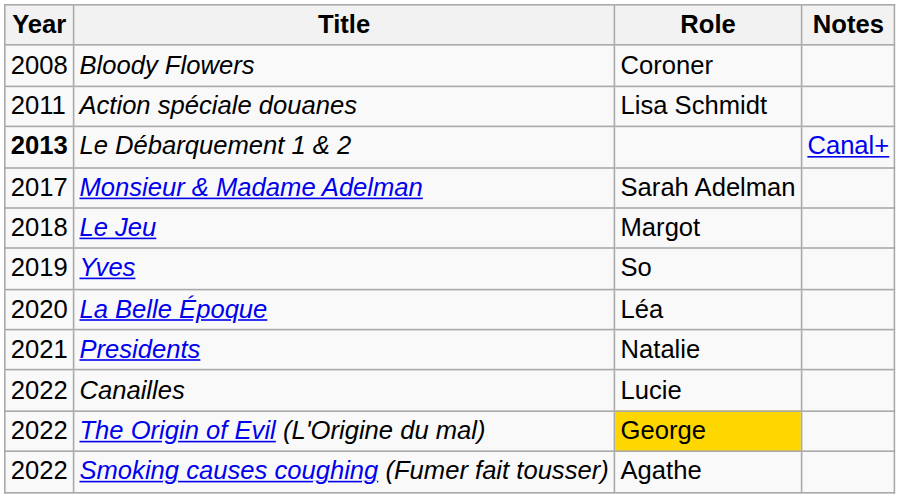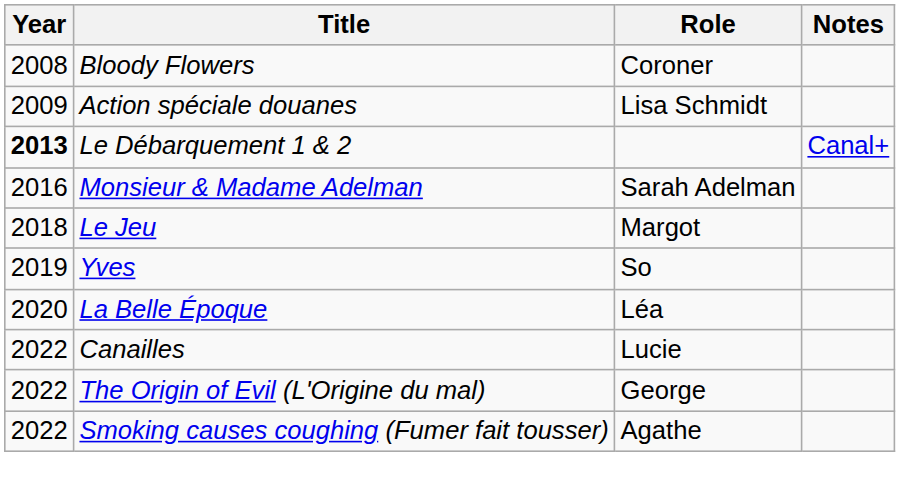Action spéciale douanes | Year: 2011 -> 2009
Monsieur & Madame Adelman | Year: 2017 -> 2016
- row: 2021 | Presidents | Natalie
The Origin of Evil (L'Origine du mal) | Role: gold background -> no background
